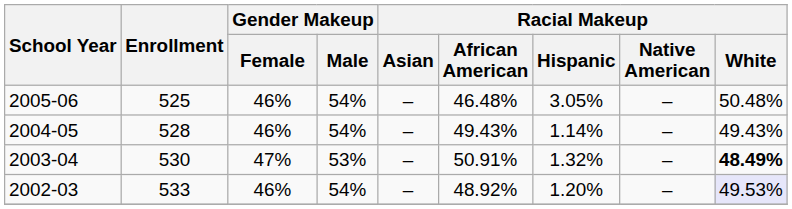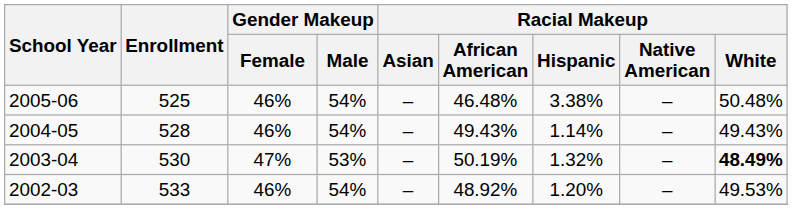2005-06 | Racial Makeup / Hispanic: 3.05% -> 3.38%
2003-04 | Racial Makeup / African American: 50.91% -> 50.19%
2002-03 | Racial Makeup / White: lavender background -> no background
